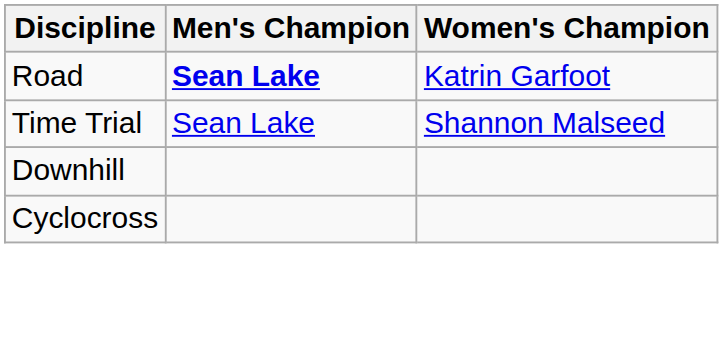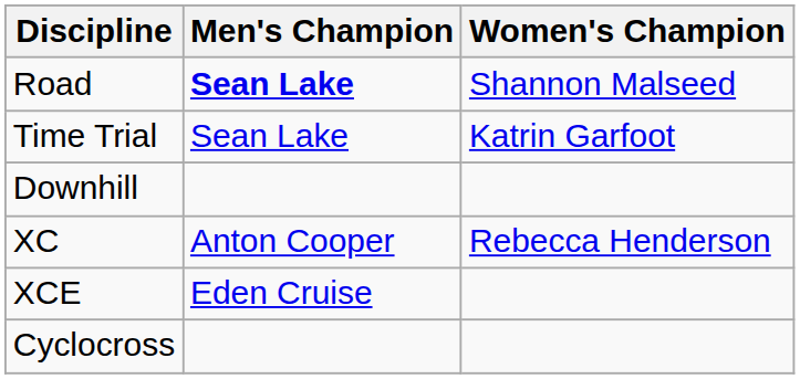Road | Women's Champion: Katrin Garfoot -> Shannon Malseed
Time Trial | Women's Champion: Shannon Malseed -> Katrin Garfoot
+ row: XC | Anton Cooper | Rebecca Henderson
+ row: XCE | Eden Cruise
